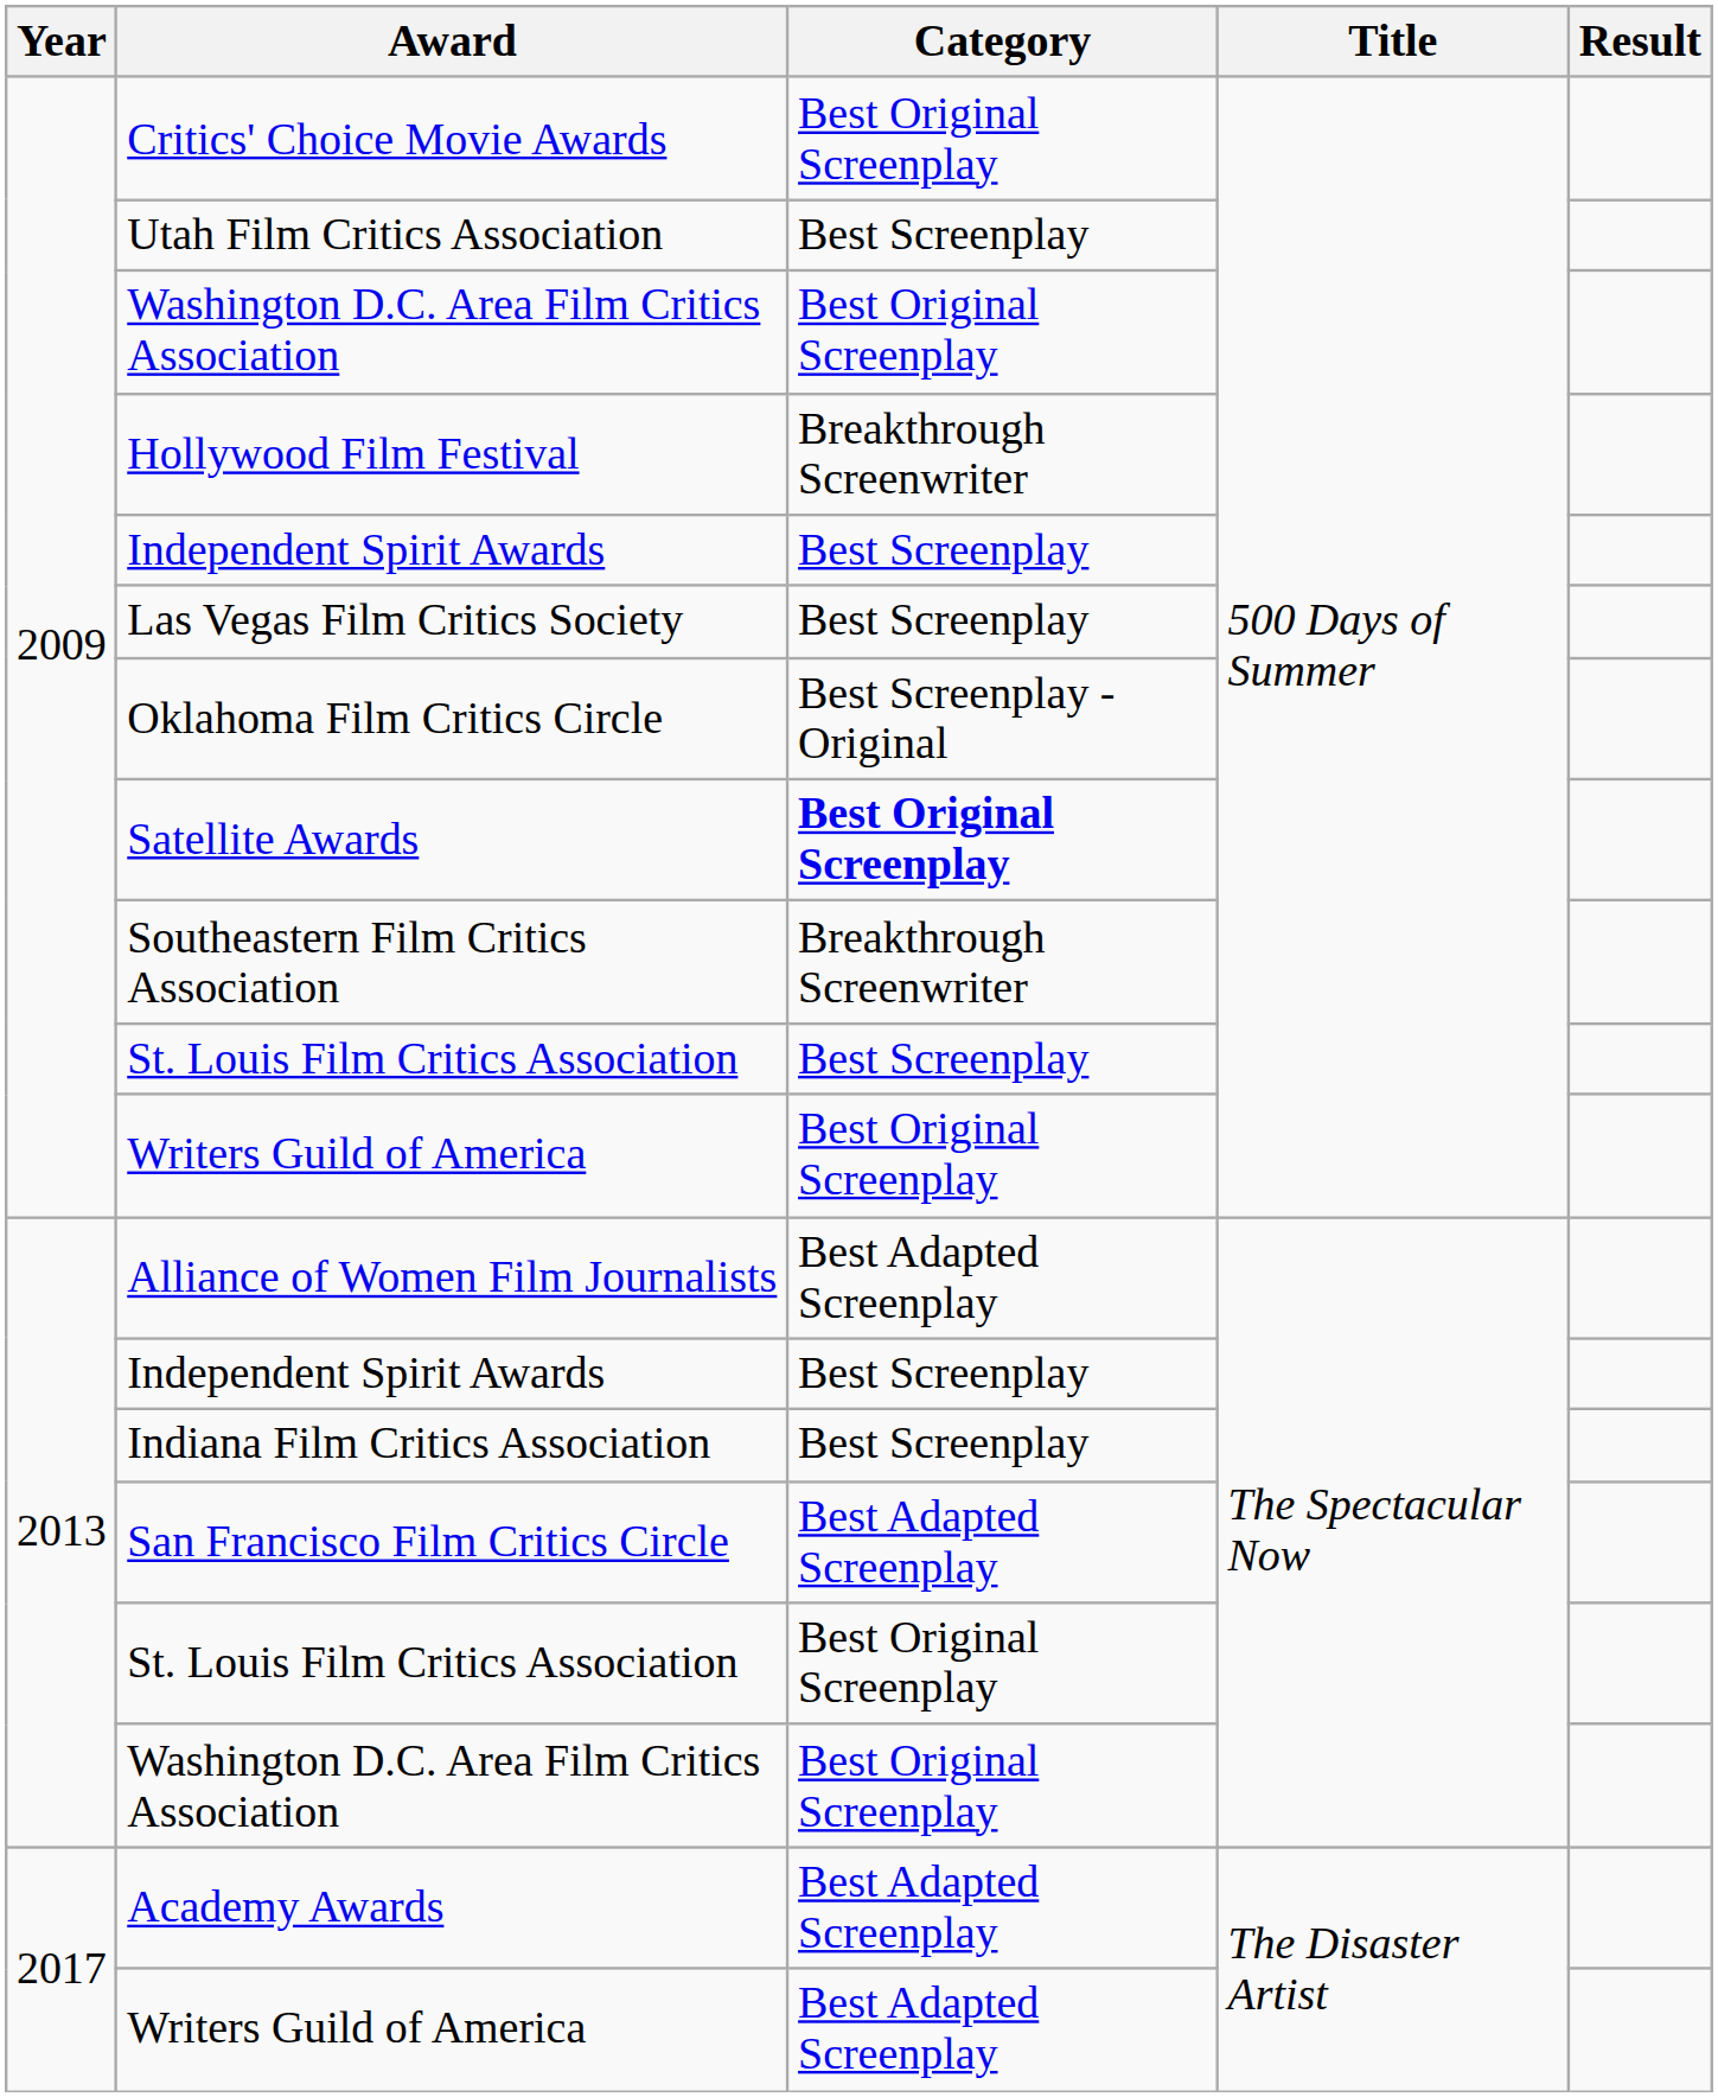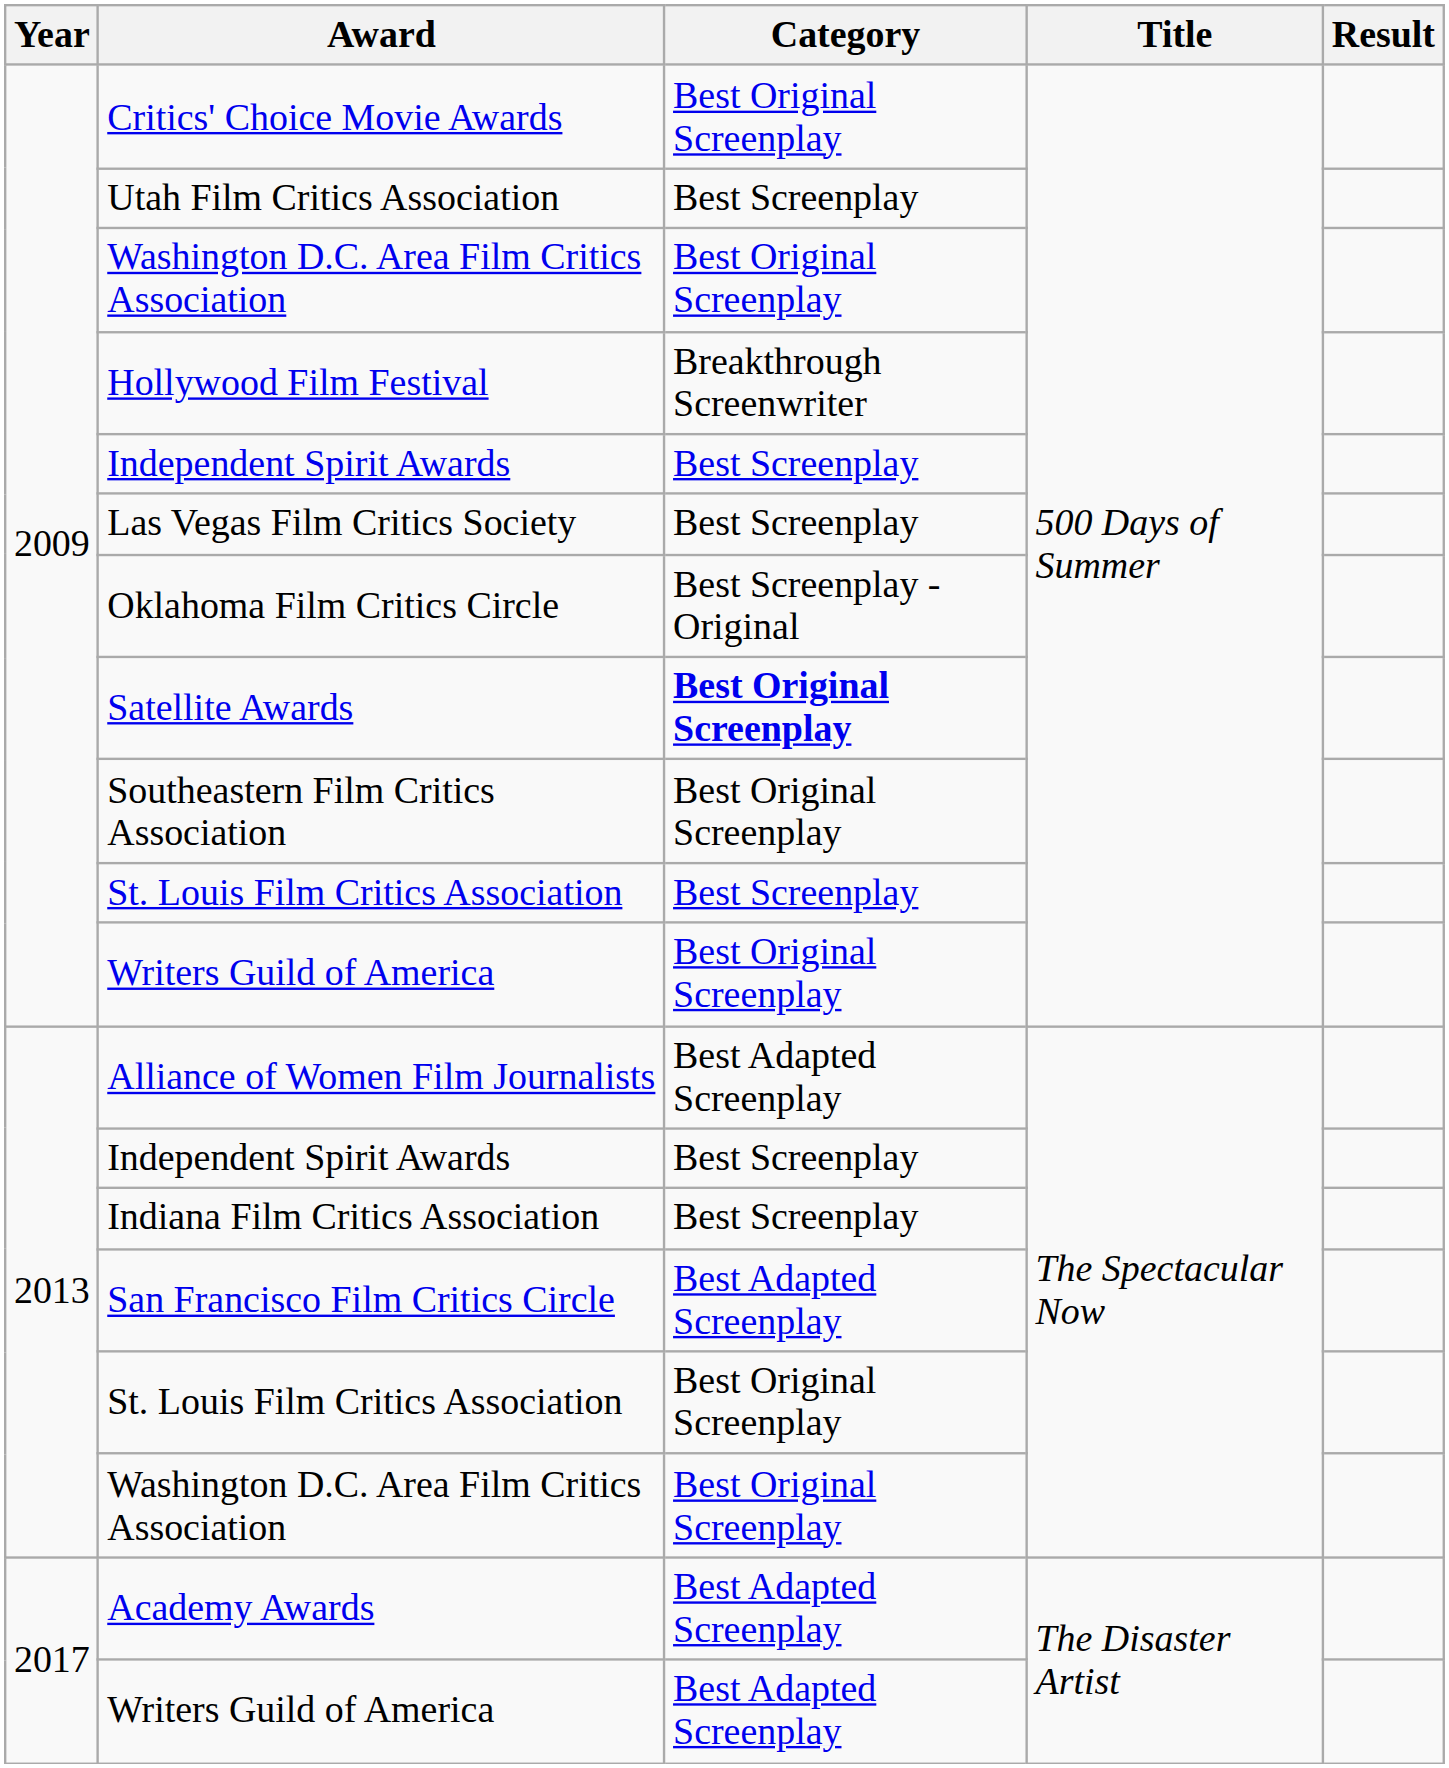Southeastern Film Critics Association | Category: Breakthrough Screenwriter -> Best Original Screenplay
